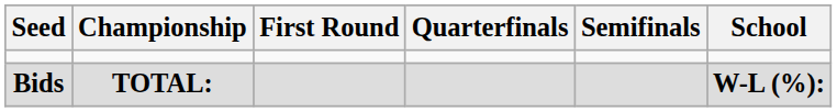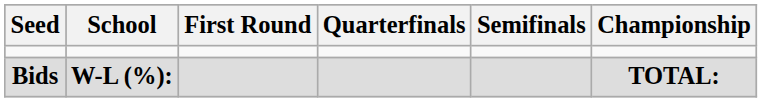columns swapped: School <-> Championship
